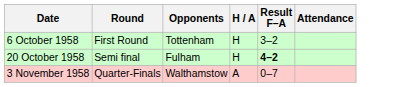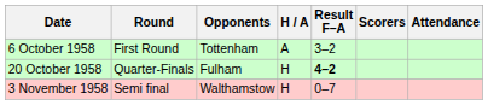+ column: Scorers
6 October 1958 | H / A: H -> A
20 October 1958 | Round: Semi final -> Quarter-Finals
3 November 1958 | Round: Quarter-Finals -> Semi final
3 November 1958 | H / A: A -> H
